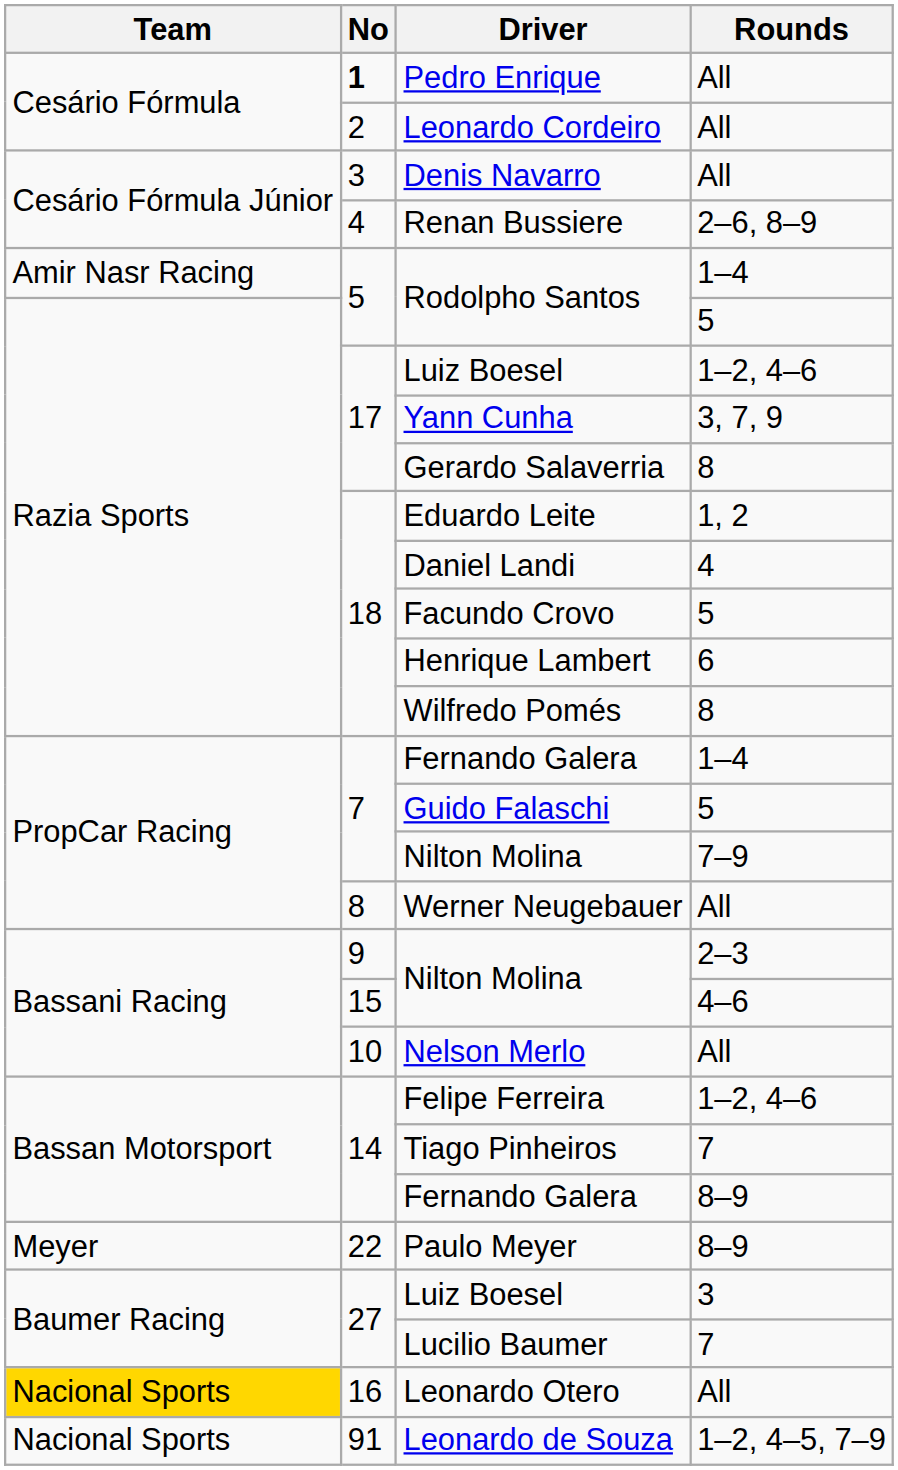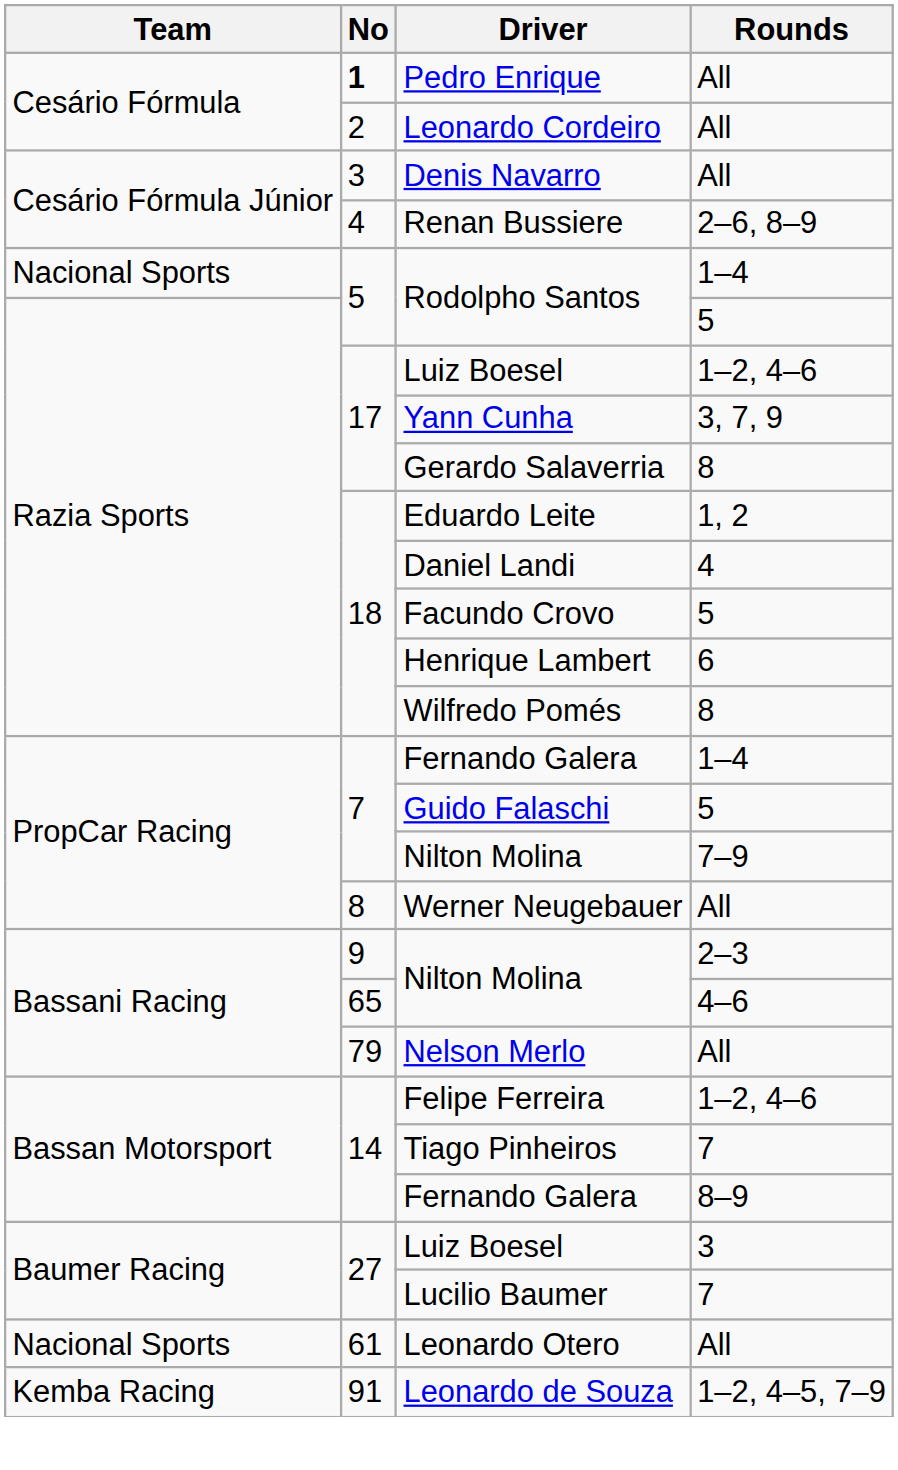Rodolpho Santos / 1–4 | Team: Amir Nasr Racing -> Nacional Sports
Nilton Molina / 4–6 | No: 15 -> 65
Nelson Merlo | No: 10 -> 79
- row: Meyer | 22 | Paulo Meyer | 8–9
Leonardo Otero | Team: gold background -> no background
Leonardo Otero | No: 16 -> 61
Leonardo de Souza | Team: Nacional Sports -> Kemba Racing
